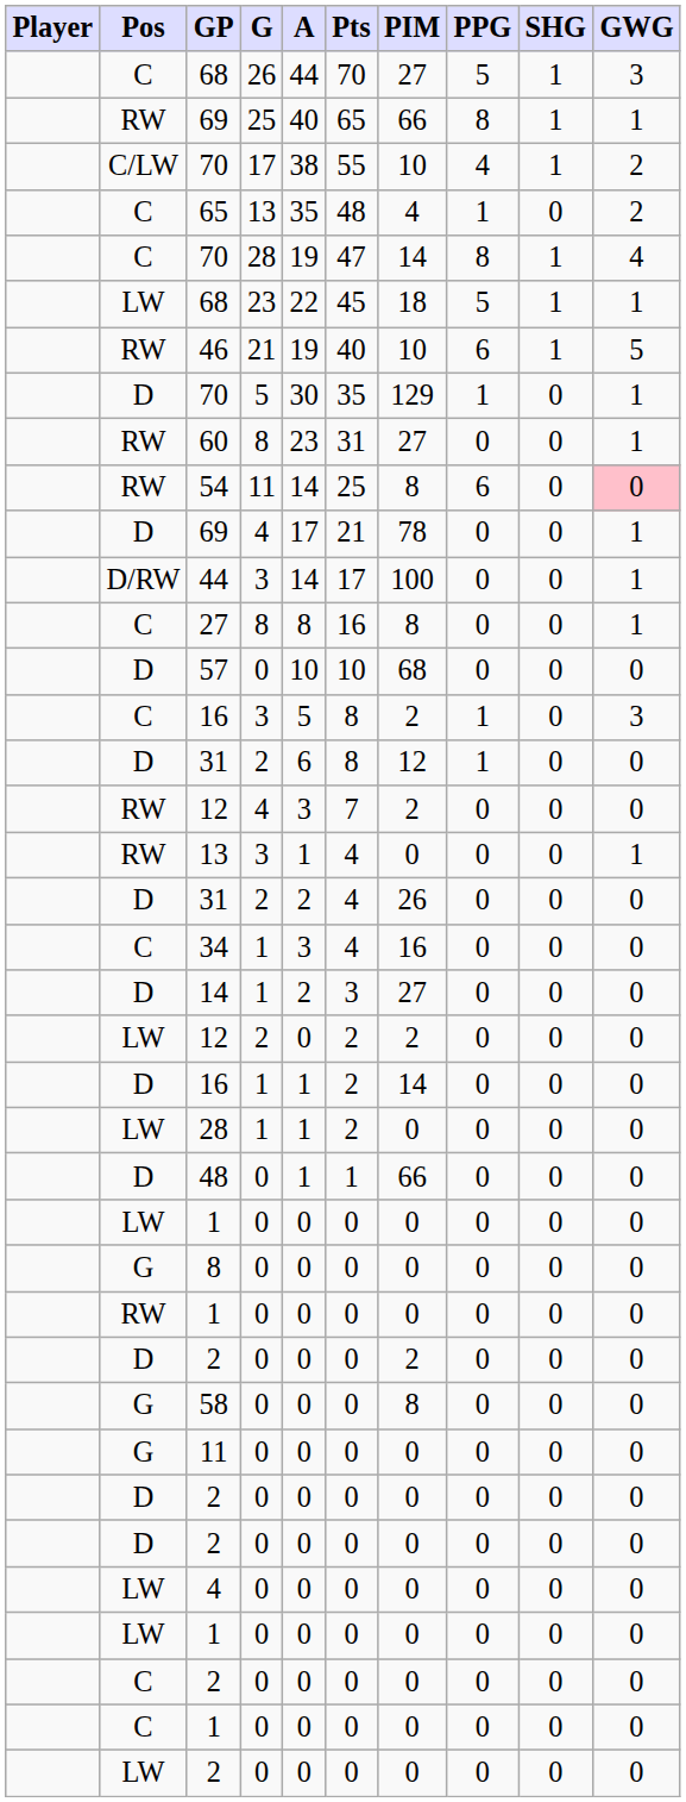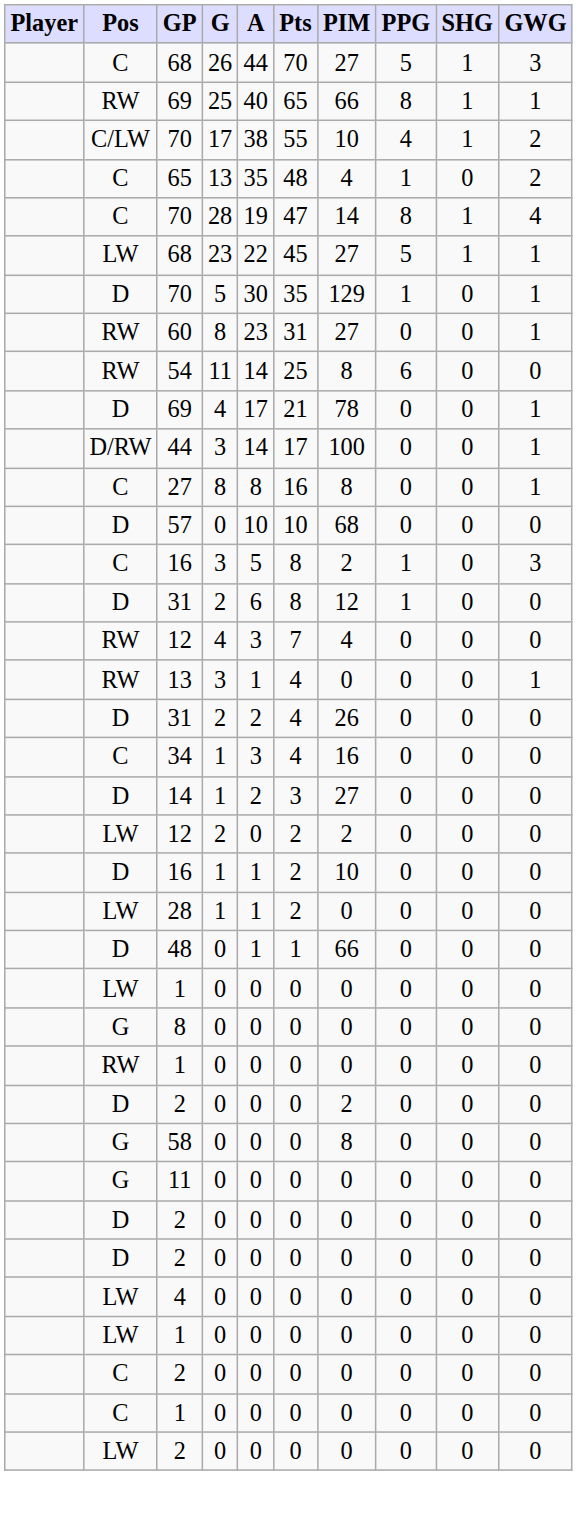LW / 68 | PIM: 18 -> 27
- row: RW | 46 | 21 | 19 | 40 | 10 | 6 | 1 | 5
54 | GWG: pink background -> no background
RW / 12 | PIM: 2 -> 4
D / 16 | PIM: 14 -> 10
